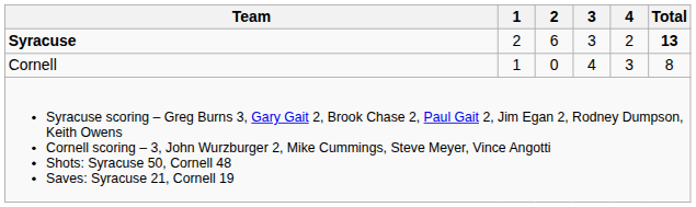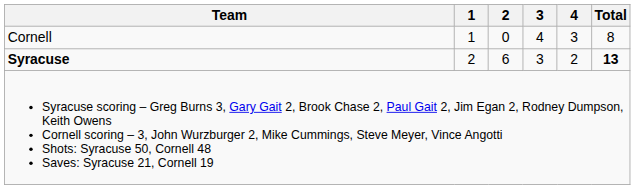rows swapped: Syracuse <-> Cornell
